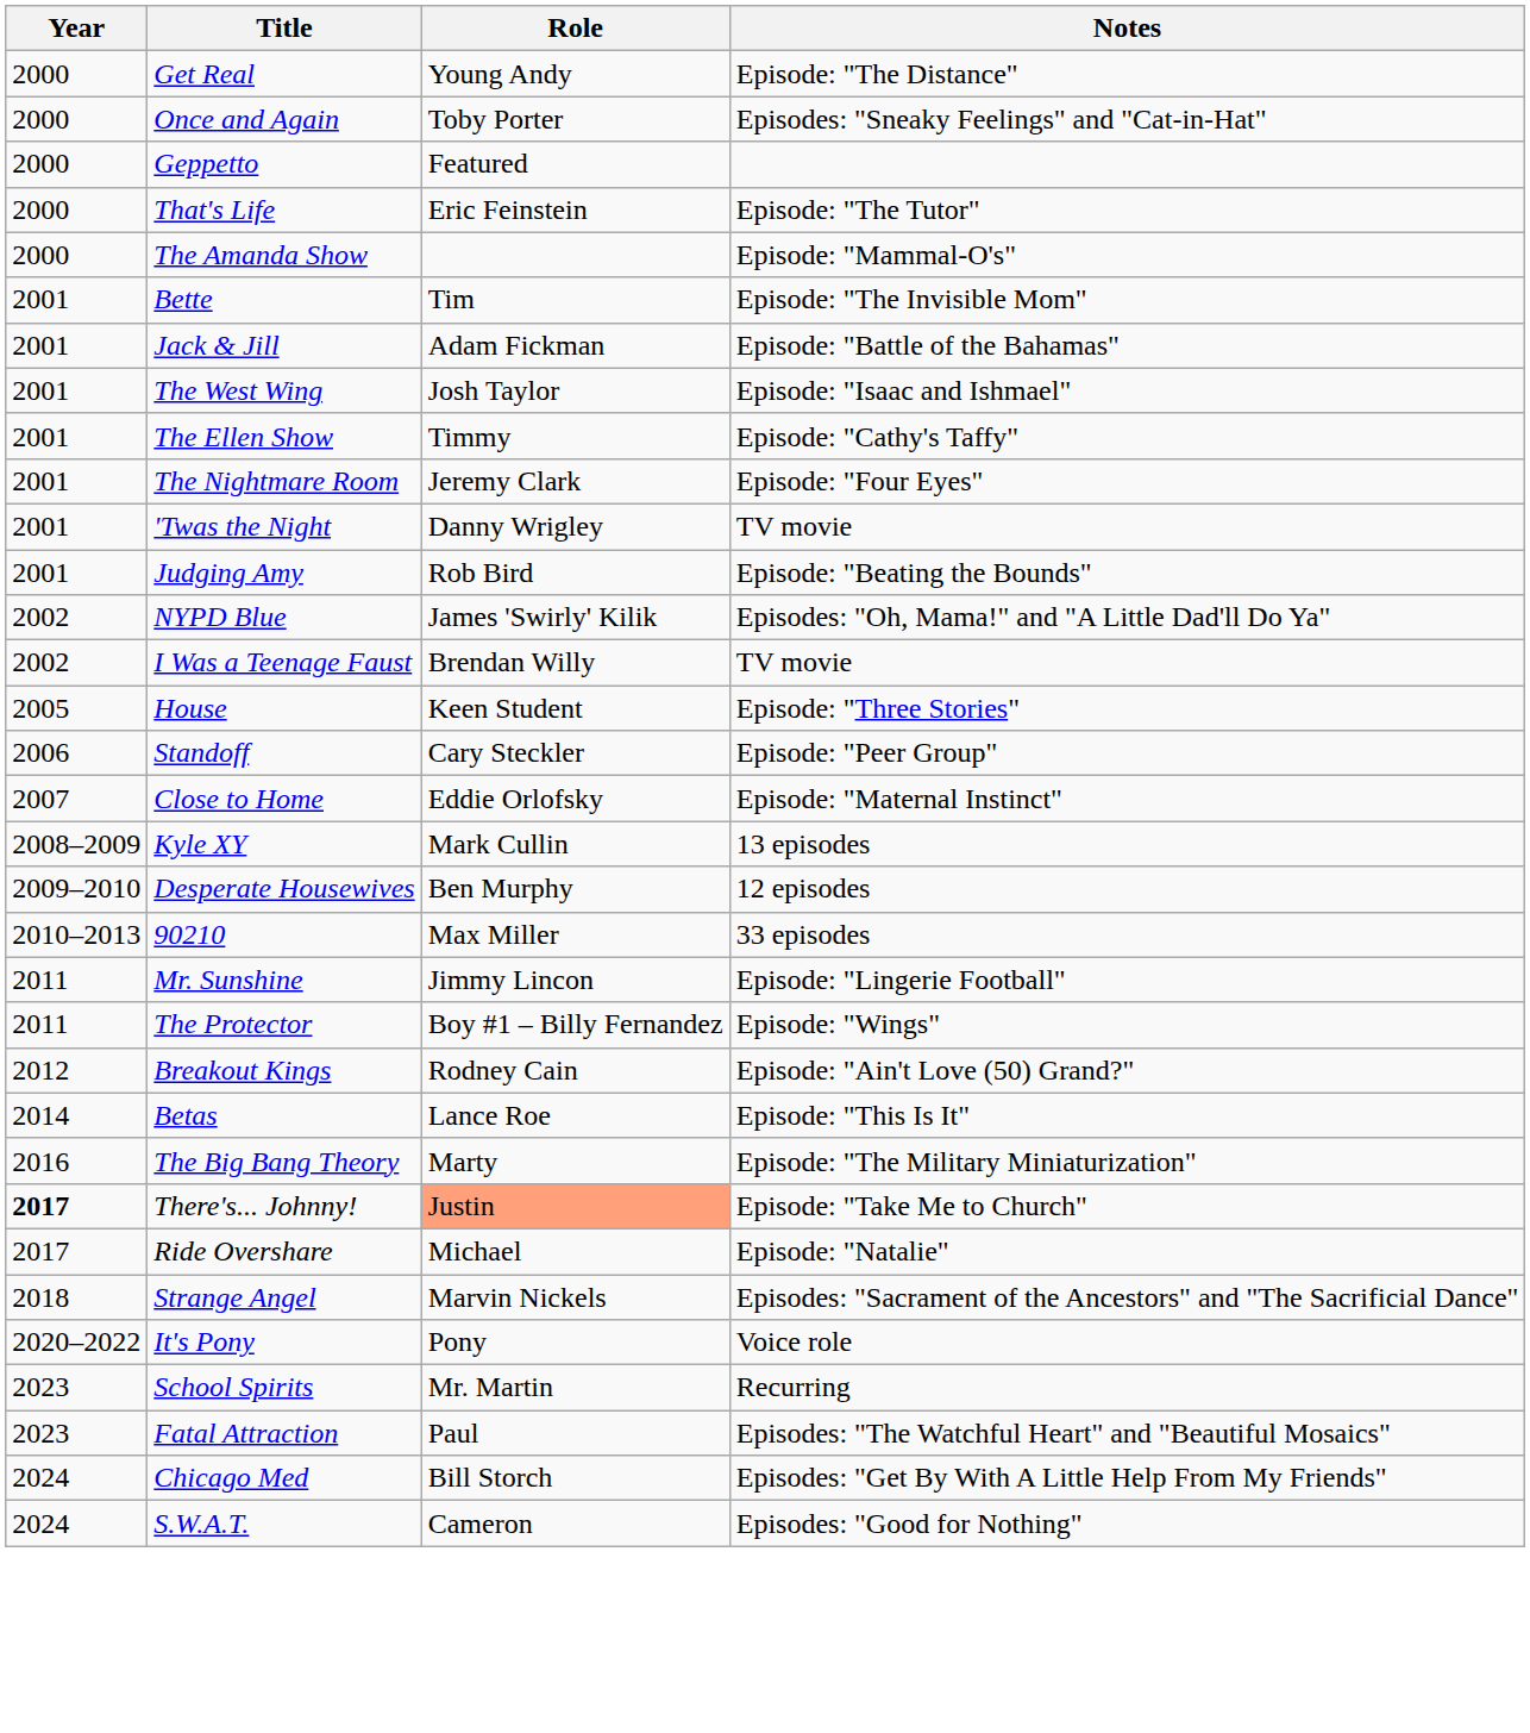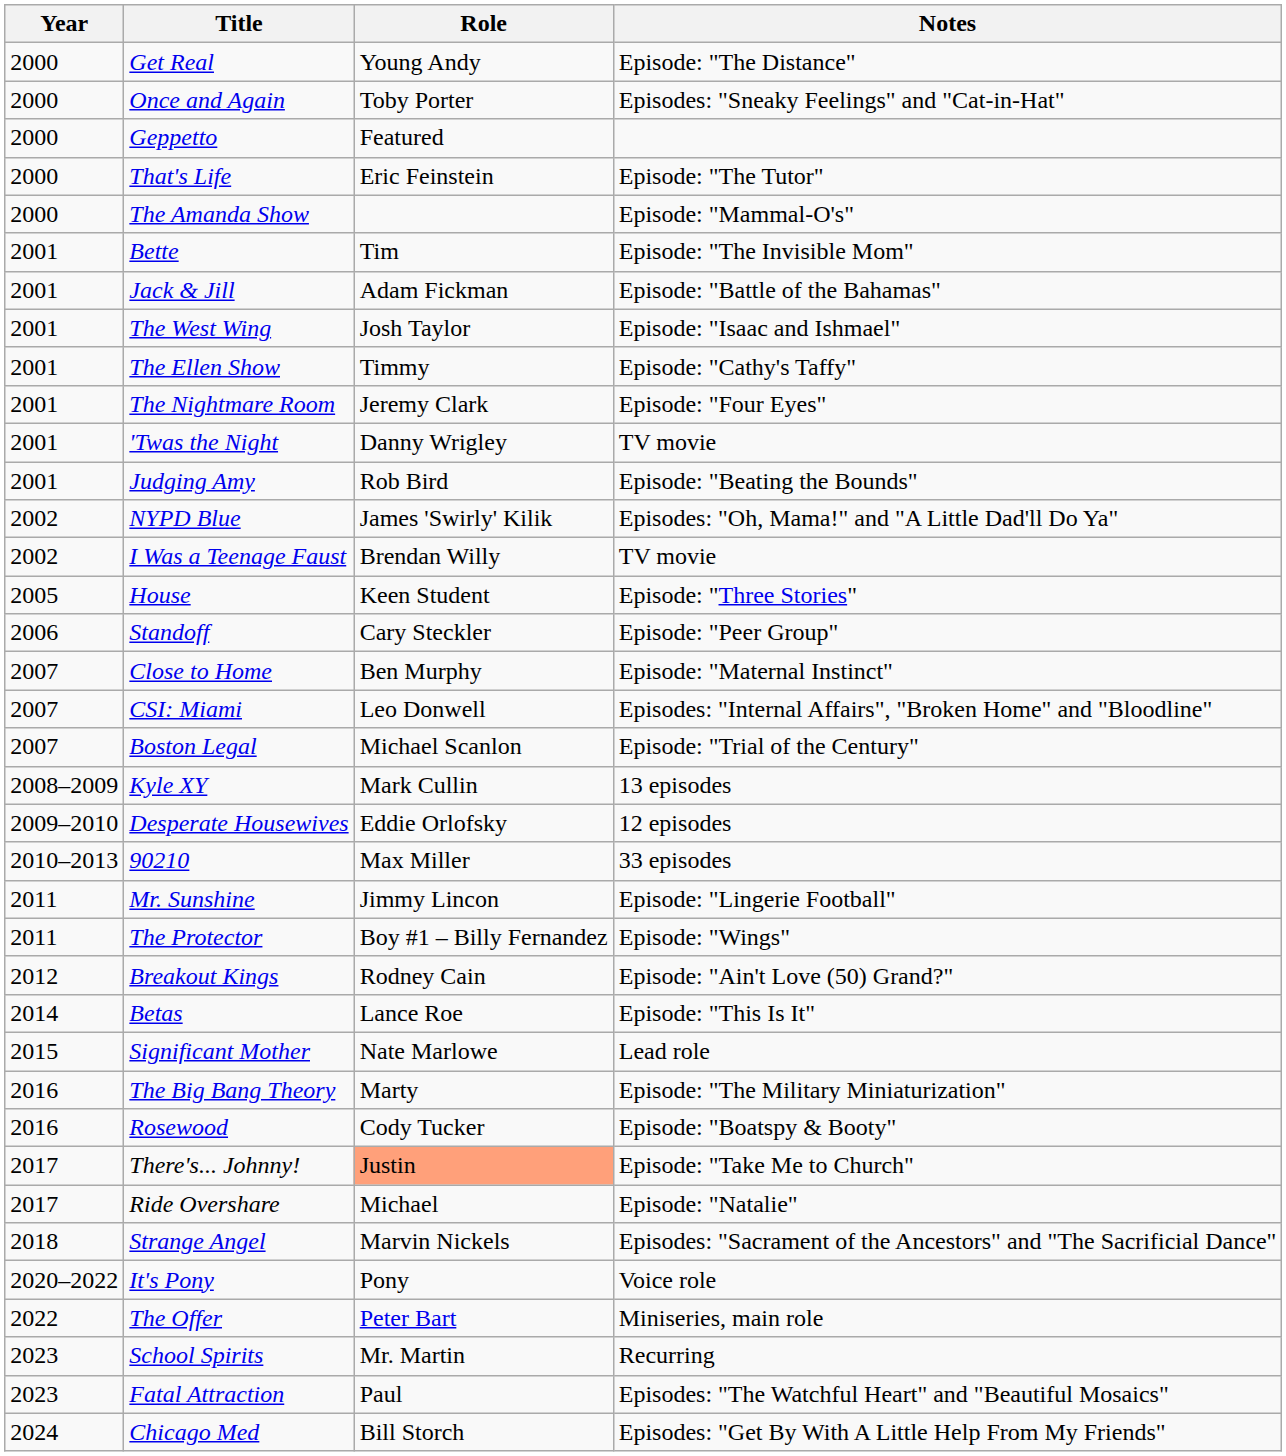Close to Home | Role: Eddie Orlofsky -> Ben Murphy
+ row: 2007 | CSI: Miami | Leo Donwell | Episodes: "Internal Affairs", "Broken Home" and "Bloodline"
+ row: 2007 | Boston Legal | Michael Scanlon | Episode: "Trial of the Century"
Desperate Housewives | Role: Ben Murphy -> Eddie Orlofsky
+ row: 2015 | Significant Mother | Nate Marlowe | Lead role
+ row: 2016 | Rosewood | Cody Tucker | Episode: "Boatspy & Booty"
There's... Johnny! | Year: bold -> normal
+ row: 2022 | The Offer | Peter Bart | Miniseries, main role
- row: 2024 | S.W.A.T. | Cameron | Episodes: "Good for Nothing"
